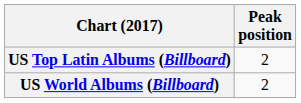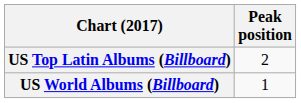US World Albums (Billboard) | Peak position: 2 -> 1
